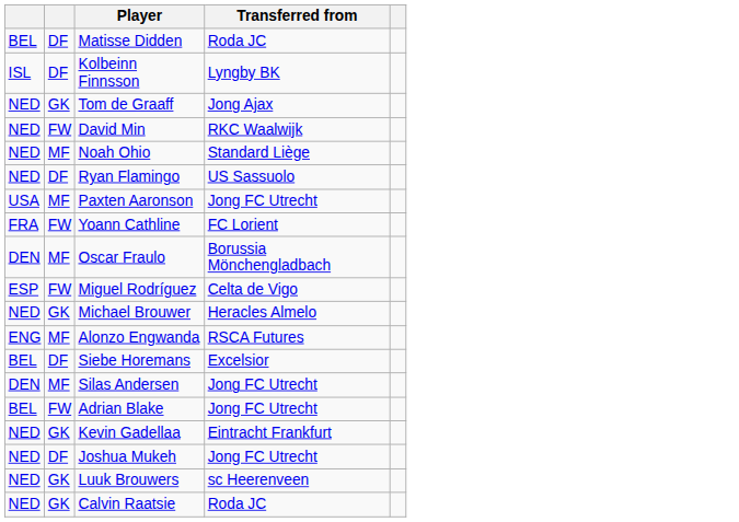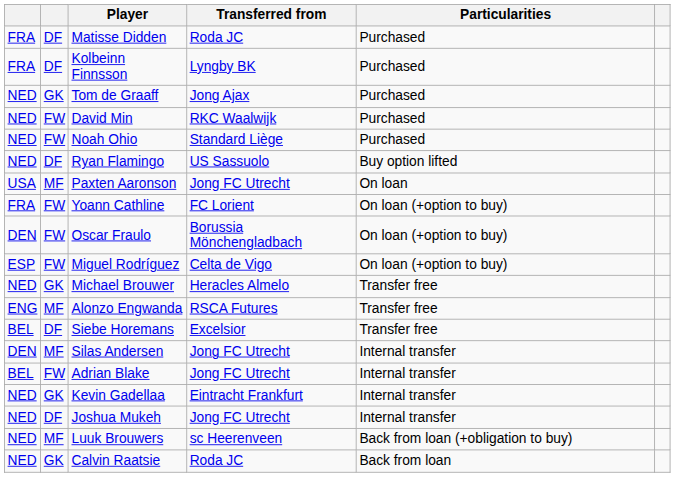+ column: Particularities | Purchased | Purchased | Purchased | Purchased | Purchased | Buy option lifted | On loan | On loan (+option to buy) | On loan (+option to buy) | On loan (+option to buy) | Transfer free | Transfer free | Transfer free | Internal transfer | Internal transfer | Internal transfer | Internal transfer | Back from loan (+obligation to buy) | Back from loan
Matisse Didden | column 1: BEL -> FRA
Kolbeinn Finnsson | column 1: ISL -> FRA
Noah Ohio | column 2: MF -> FW
Oscar Fraulo | column 2: MF -> FW
Luuk Brouwers | column 2: GK -> MF
